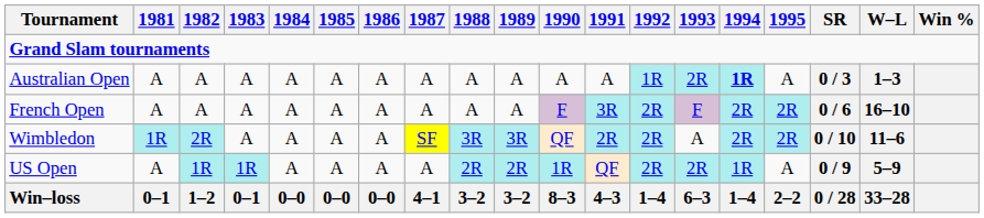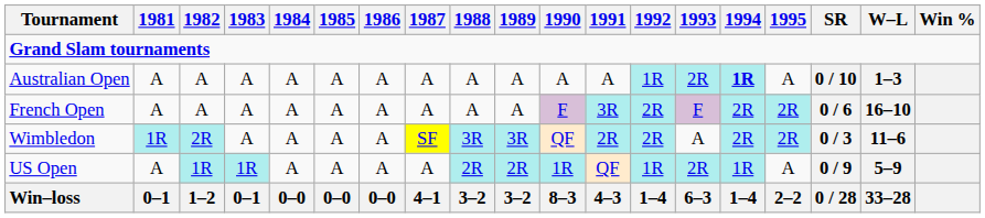Australian Open | SR: 0 / 3 -> 0 / 10
Wimbledon | SR: 0 / 10 -> 0 / 3
US Open | 1992: 2R -> 1R
